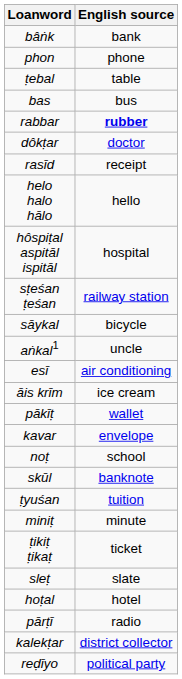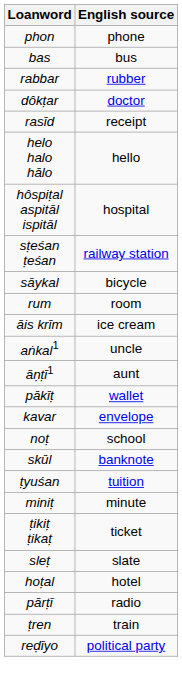- row: bâṅk | bank
- row: ṭebal | table
rabbar | English source: bold -> normal
+ row: rum | room
rows swapped: āis krīm <-> aṅkal1
- row: esī | air conditioning
+ row: āṇṭī1 | aunt
+ row: ṭren | train
- row: kalekṭar | district collector
